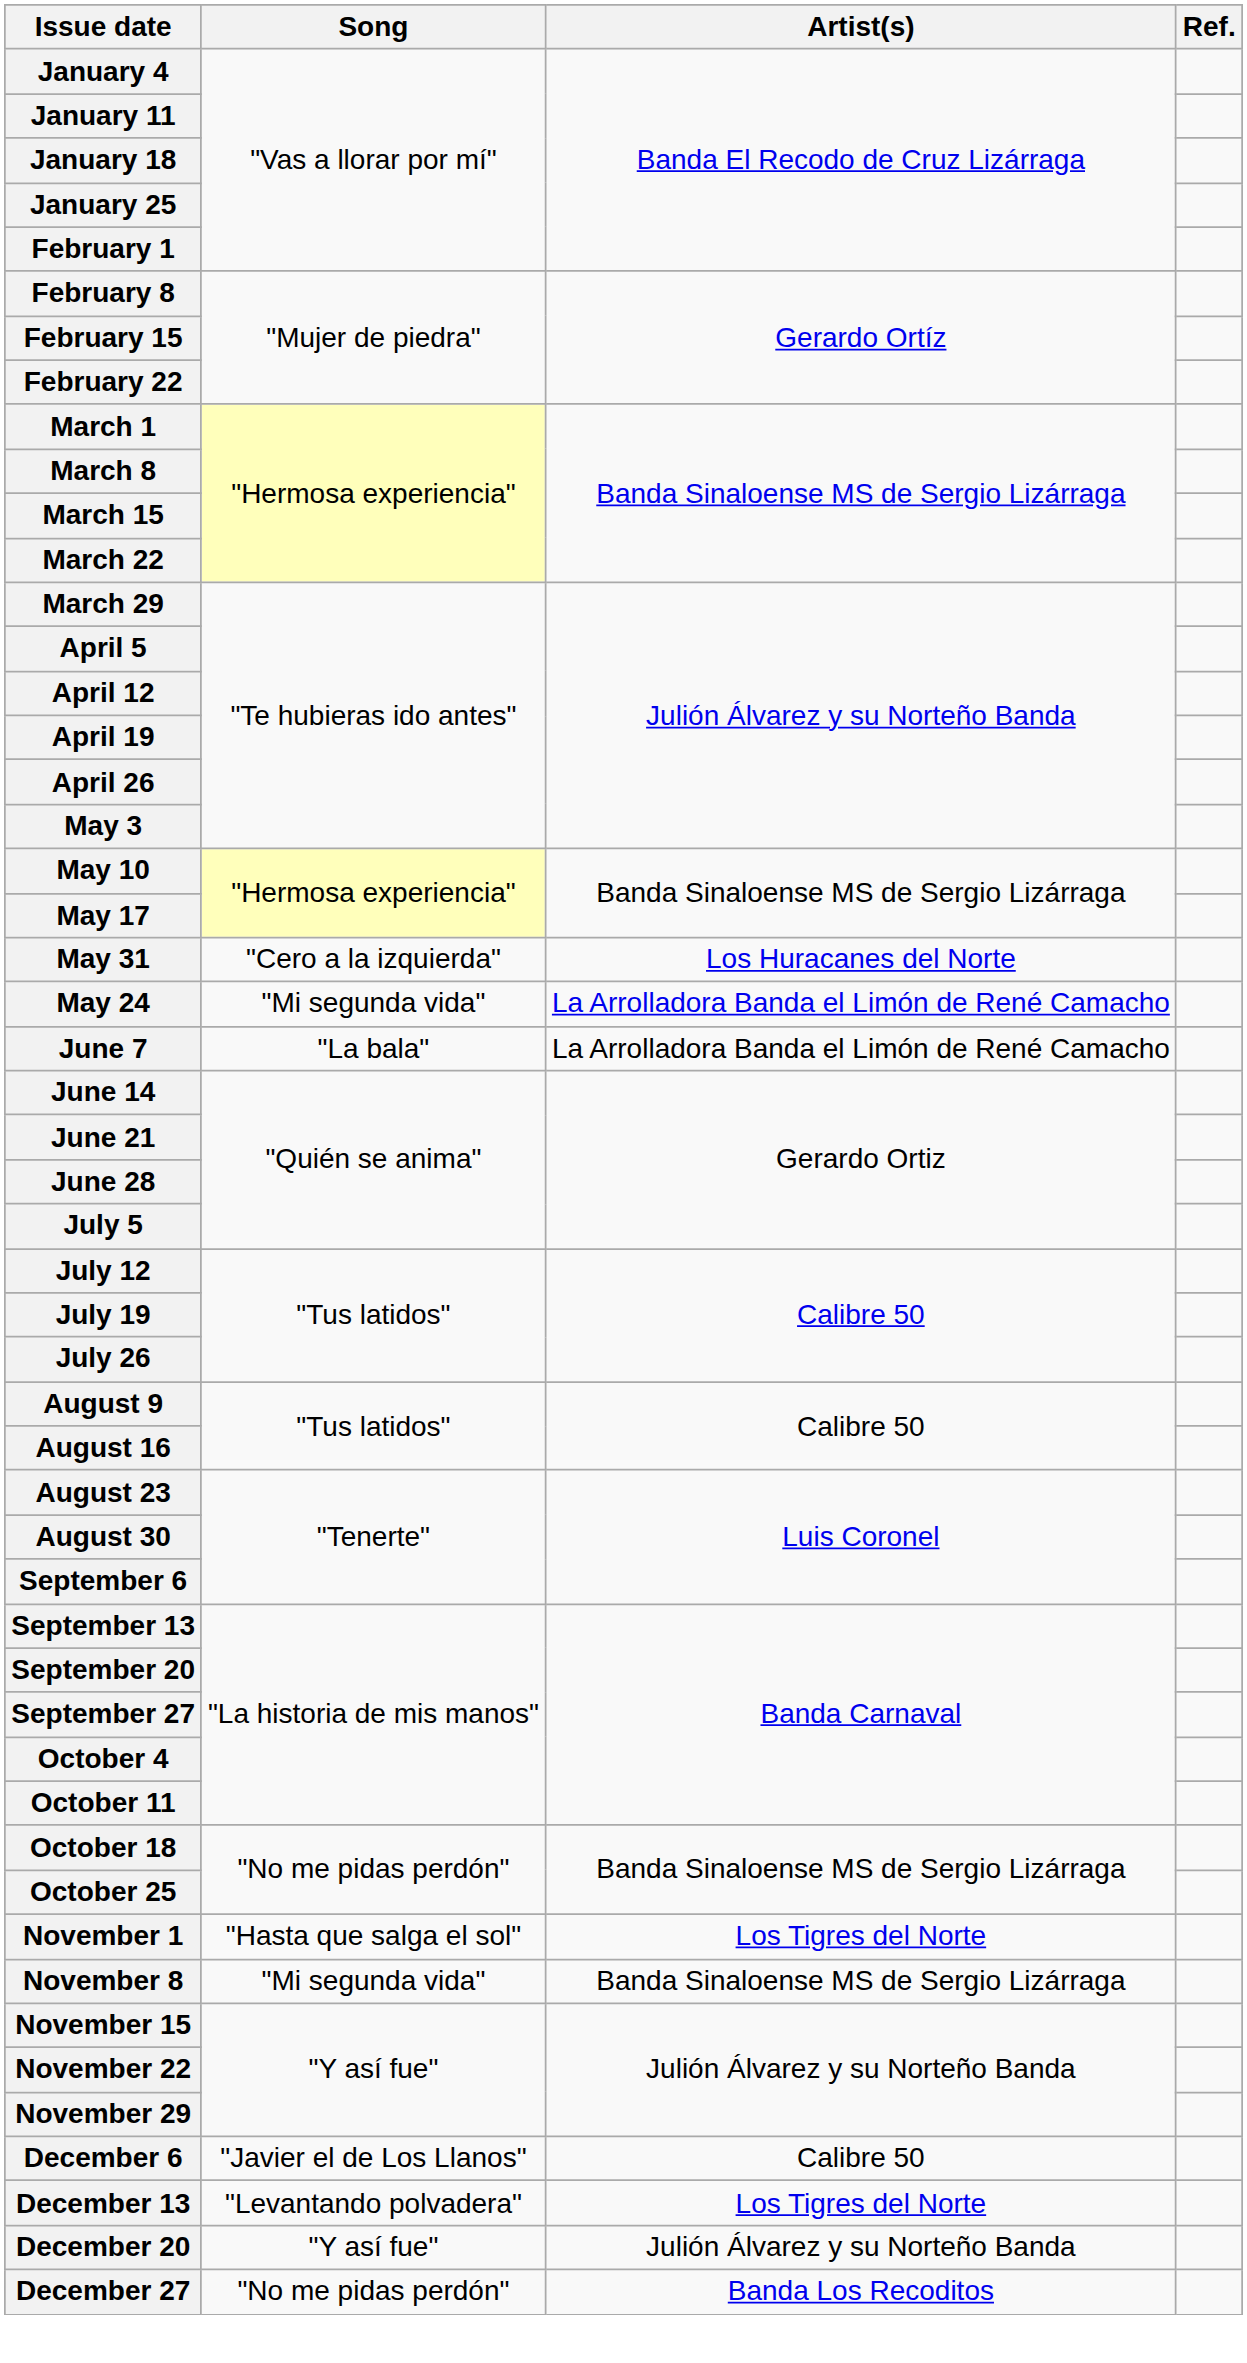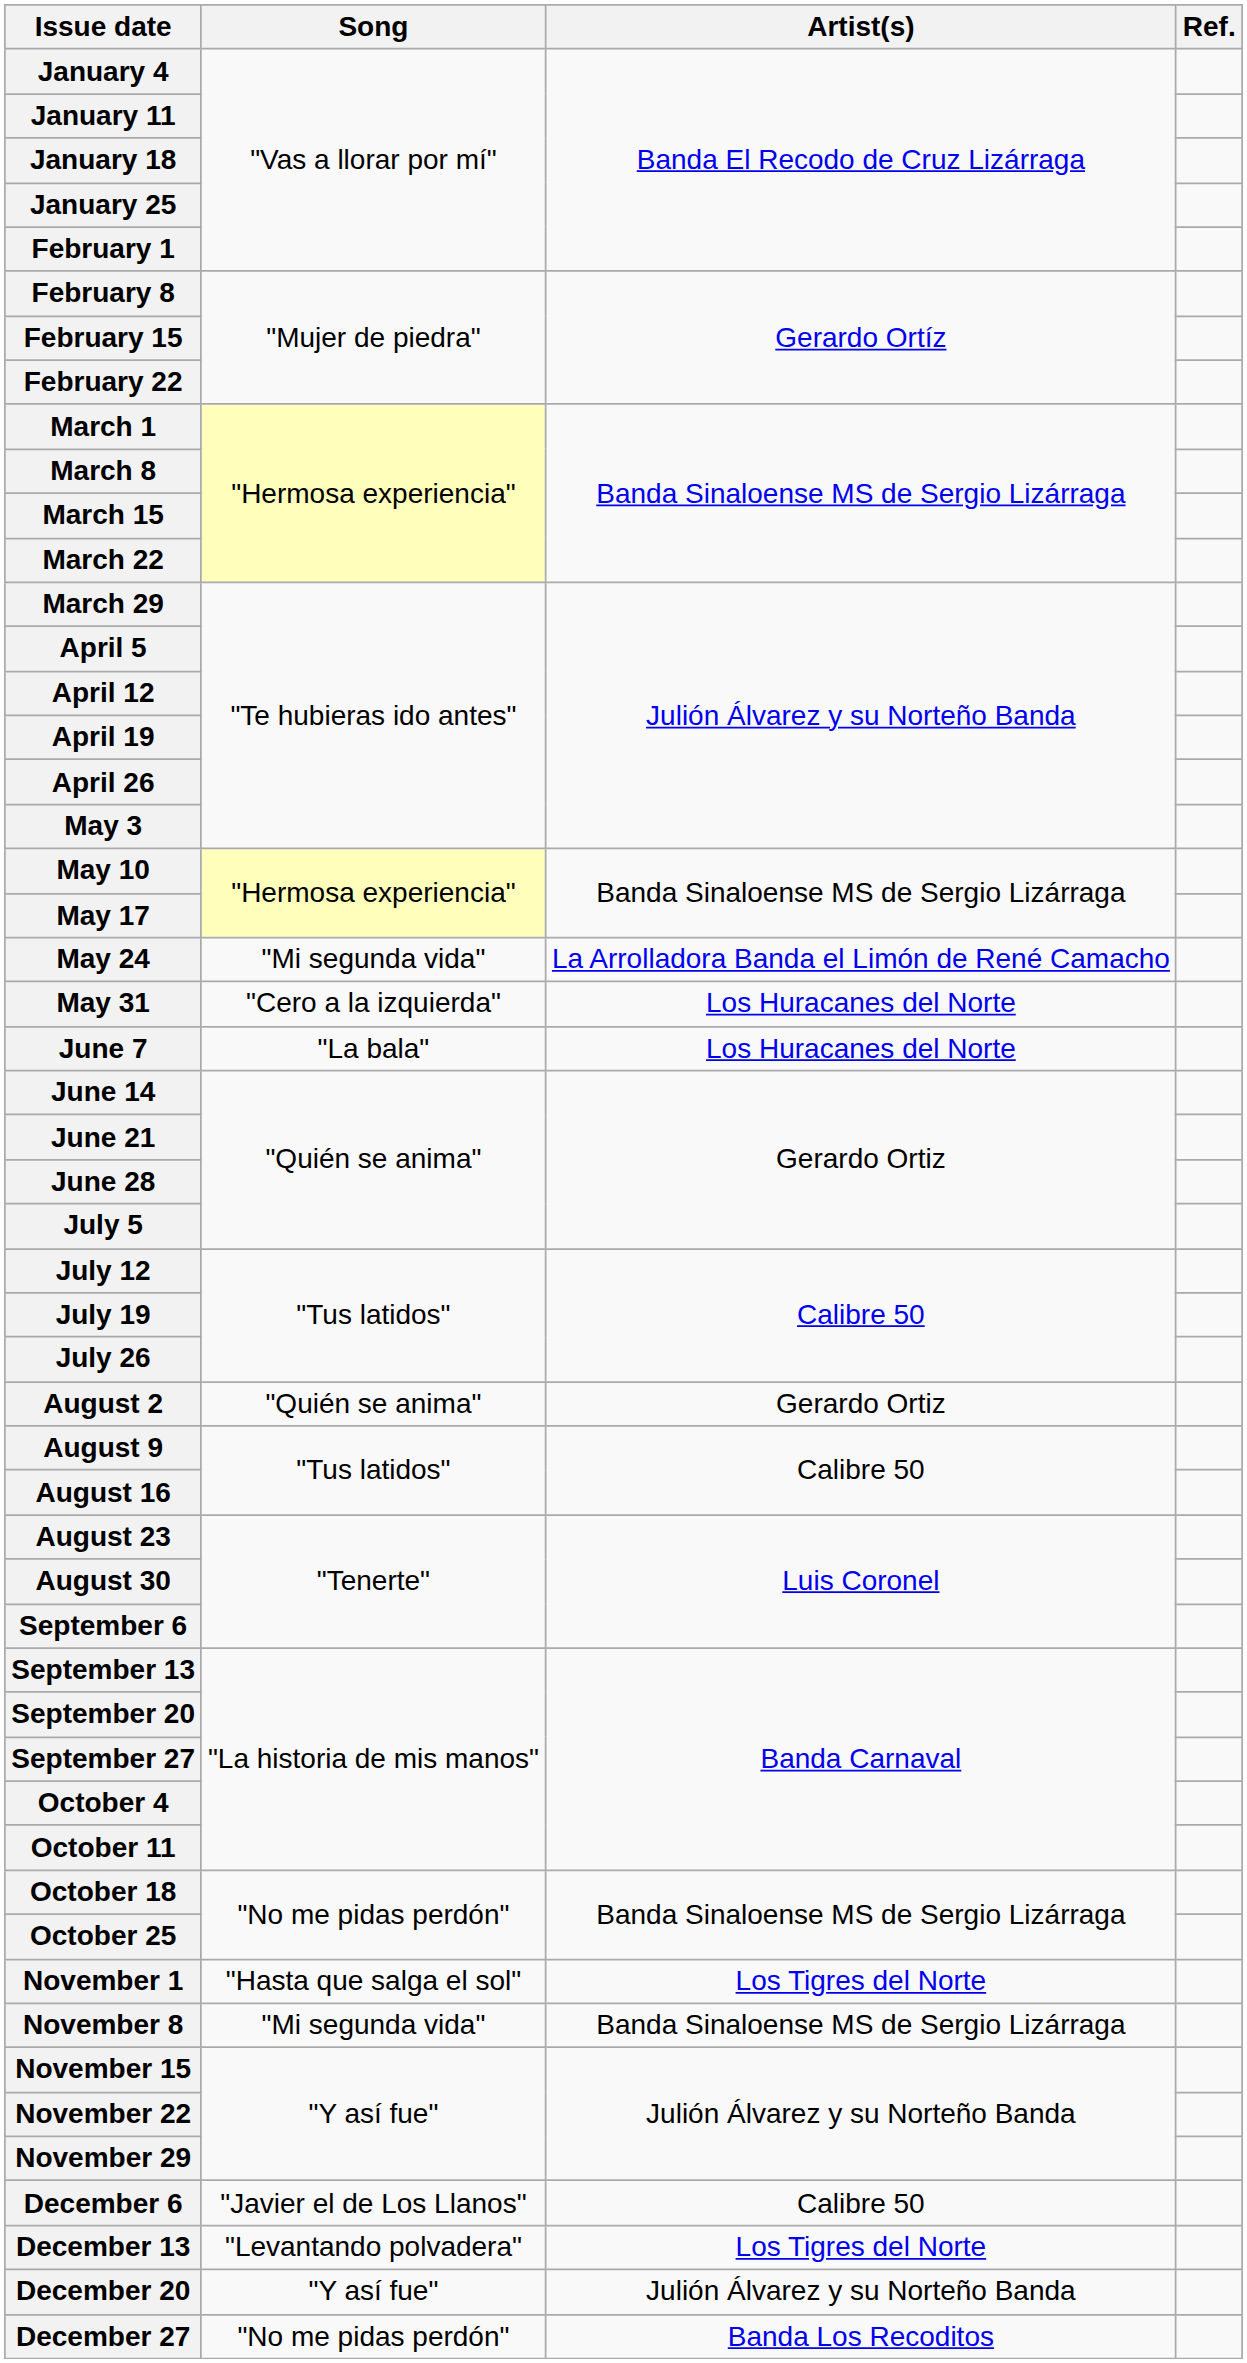rows swapped: May 24 <-> May 31
June 7 | Artist(s): La Arrolladora Banda el Limón de René Camacho -> Los Huracanes del Norte
+ row: August 2 | "Quién se anima" | Gerardo Ortiz
